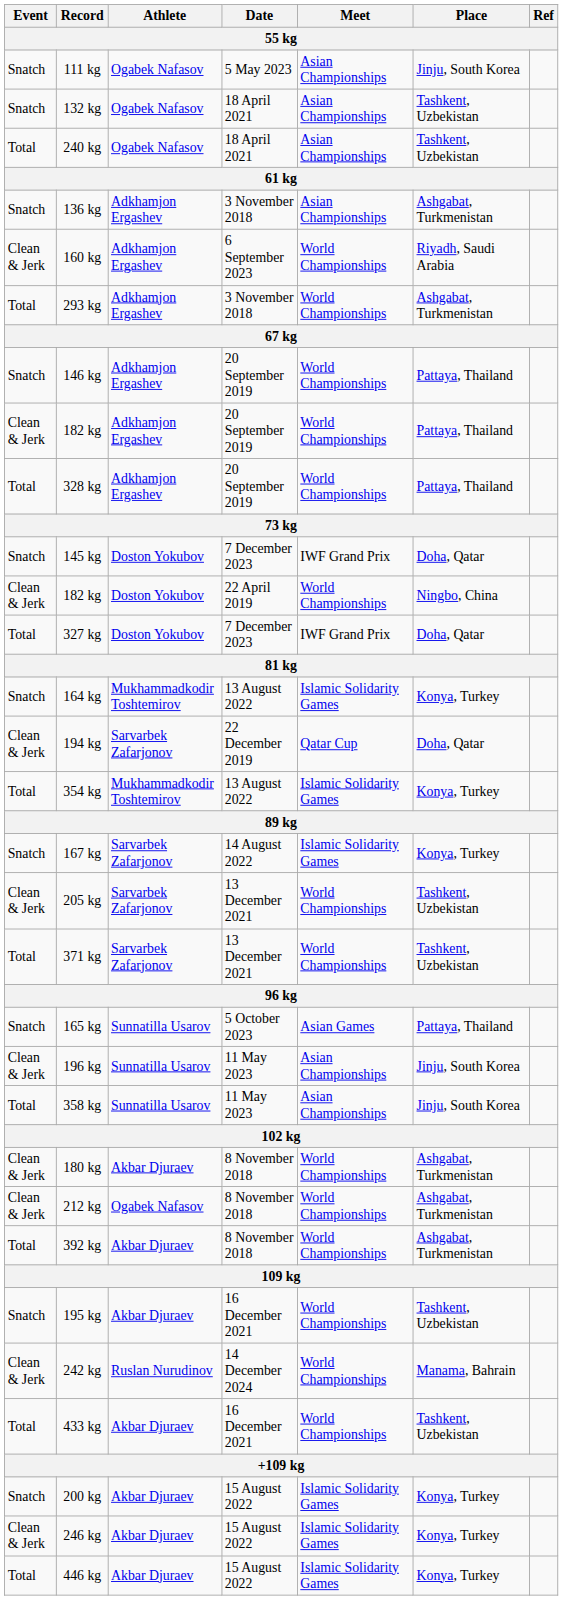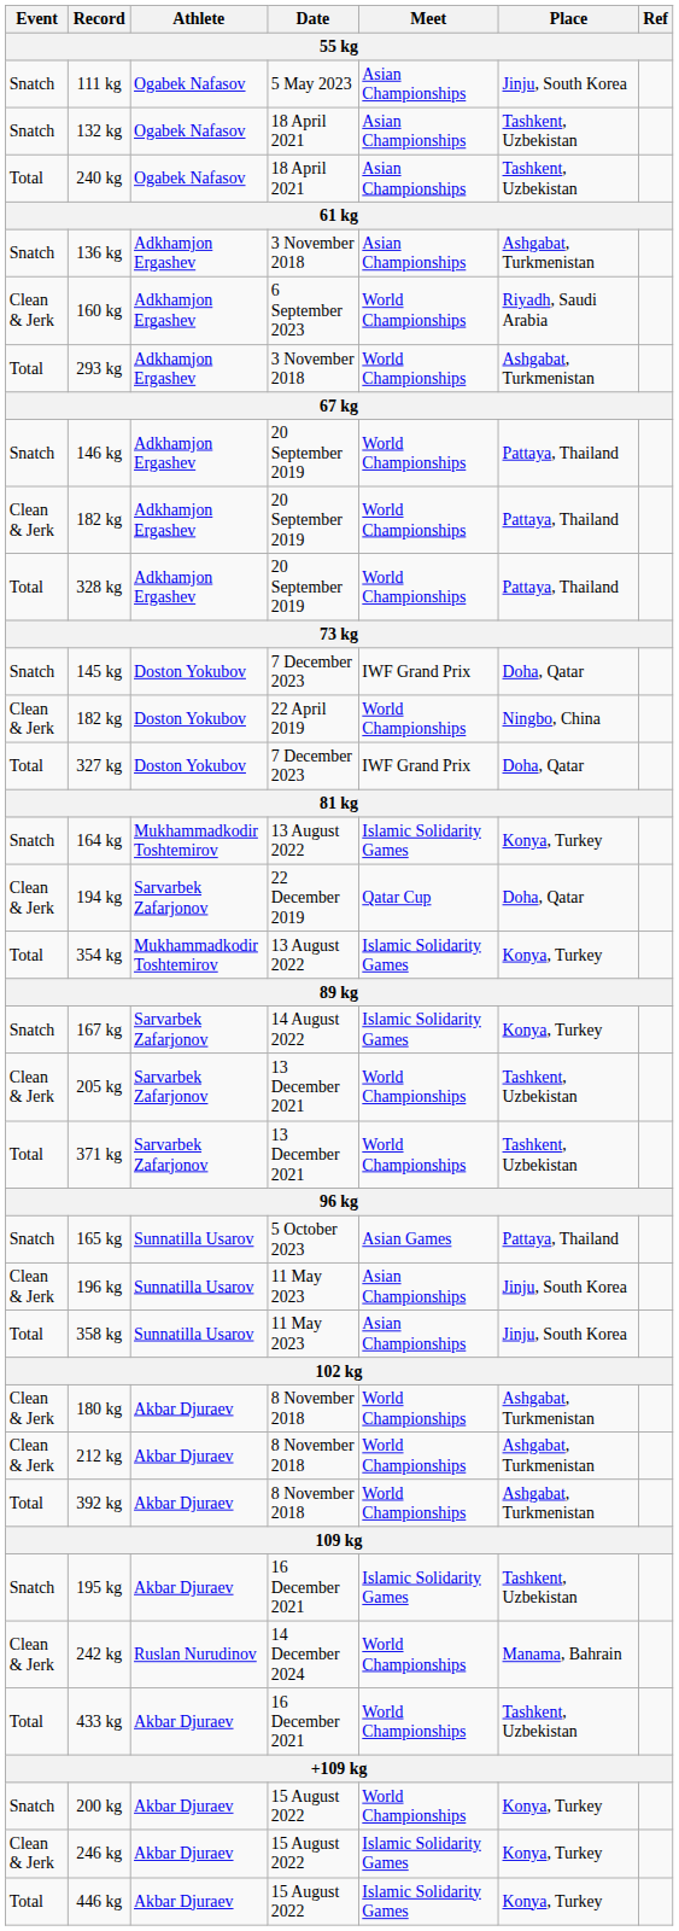212 kg | Athlete: Ogabek Nafasov -> Akbar Djuraev
195 kg | Meet: World Championships -> Islamic Solidarity Games
200 kg | Meet: Islamic Solidarity Games -> World Championships
